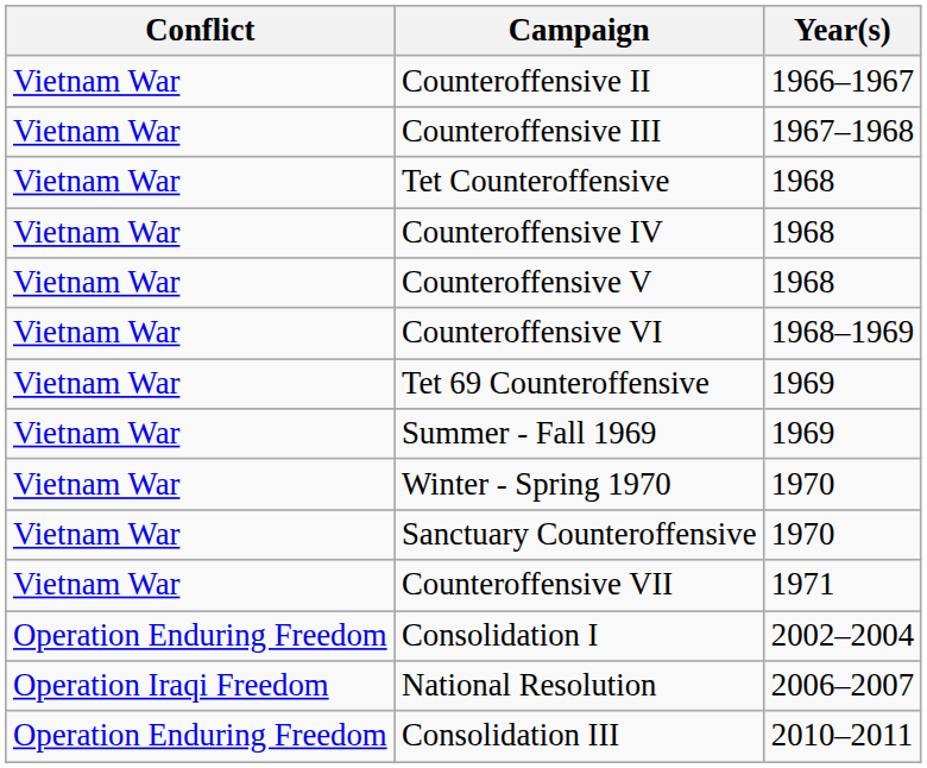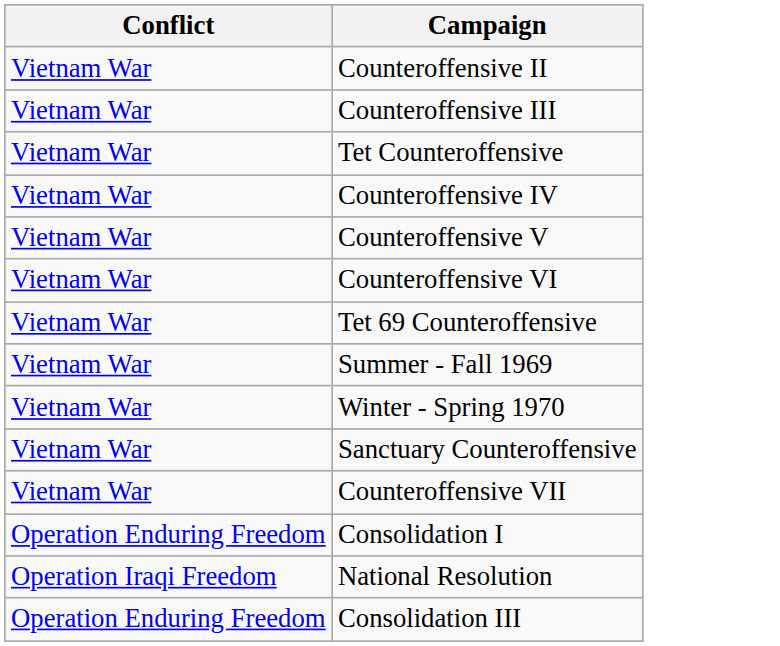- column: Year(s) | 1966–1967 | 1967–1968 | 1968 | 1968 | 1968 | 1968–1969 | 1969 | 1969 | 1970 | 1970 | 1971 | 2002–2004 | 2006–2007 | 2010–2011
